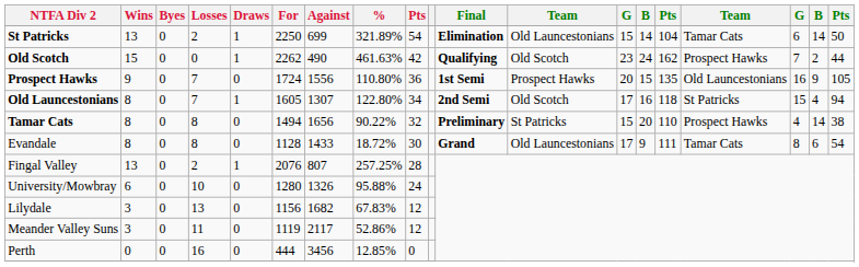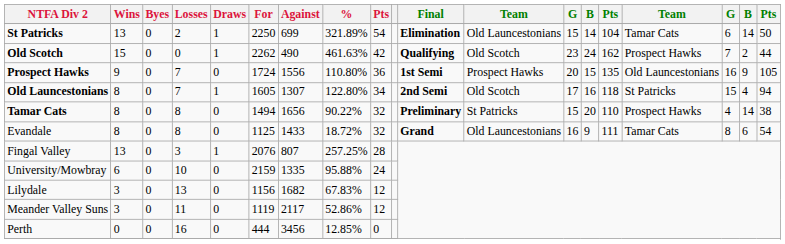Evandale | For: 1128 -> 1125
Evandale | column 9: 30 -> 32
Evandale | column 13: 17 -> 16
Fingal Valley | Losses: 2 -> 3
University/Mowbray | For: 1280 -> 2159
University/Mowbray | Against: 1326 -> 1335
